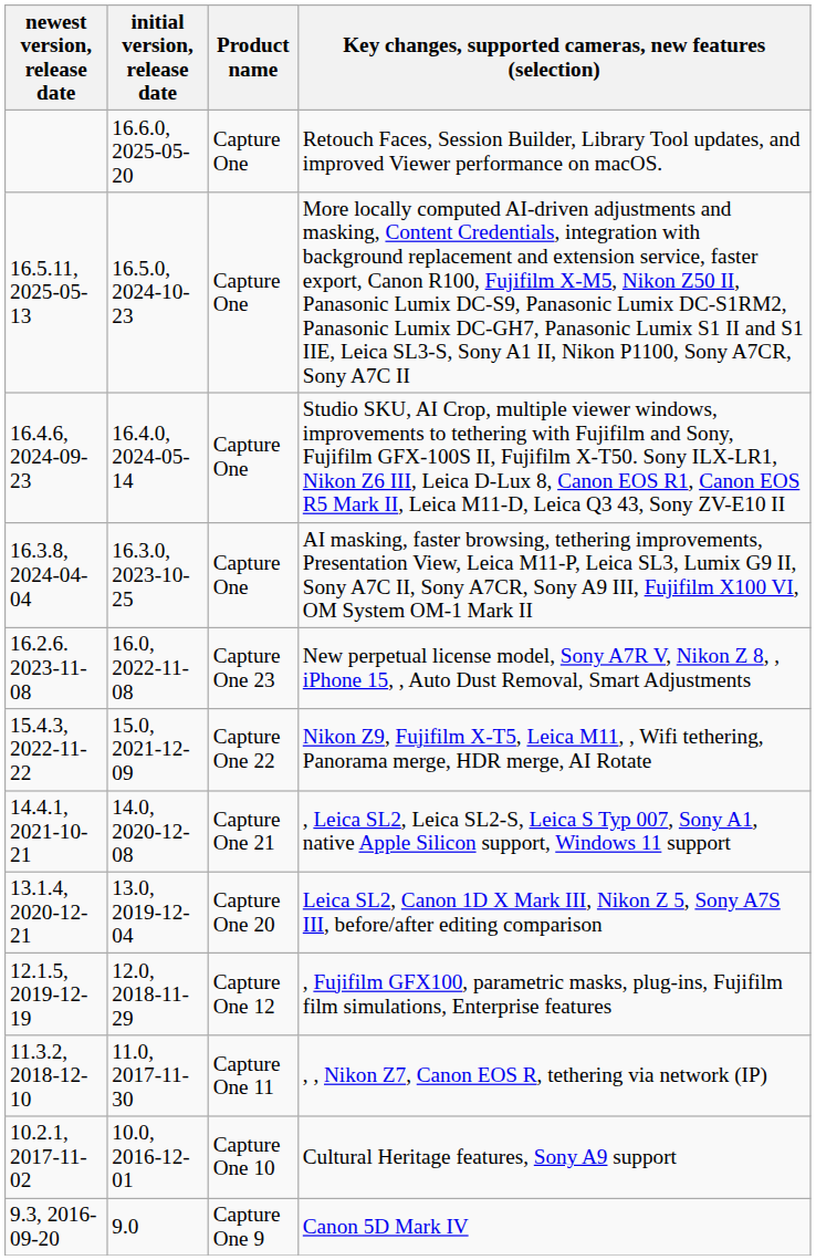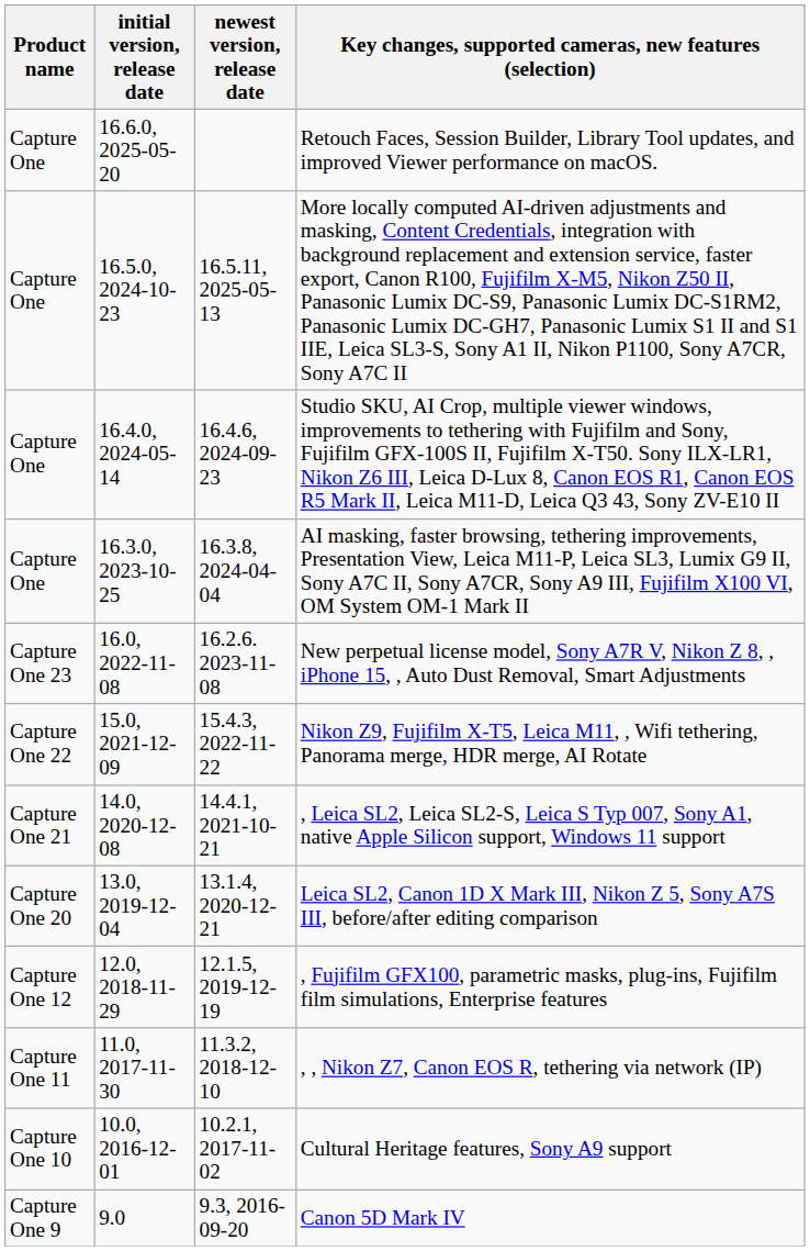columns swapped: Product name <-> newest version, release date
